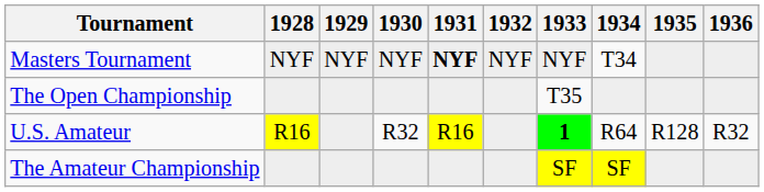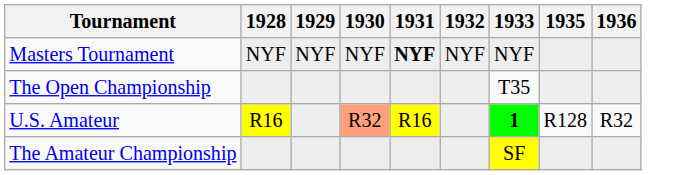- column: 1934 | T34 | R64 | SF
U.S. Amateur | 1930: no background -> lightsalmon background
